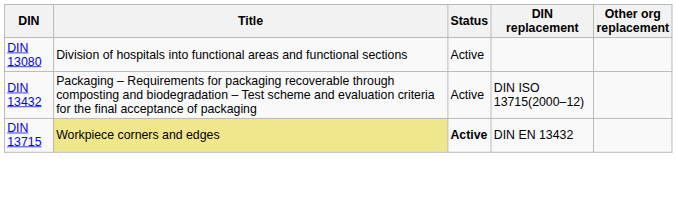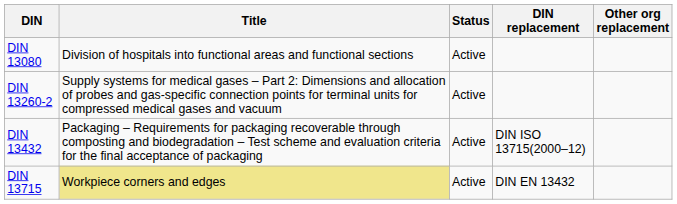+ row: DIN 13260-2 | Supply systems for medical gases – Part 2: Dimensions and allocation of probes and gas-specific connection points for terminal units for compressed medical gases and vacuum | Active
DIN 13715 | Status: bold -> normal
